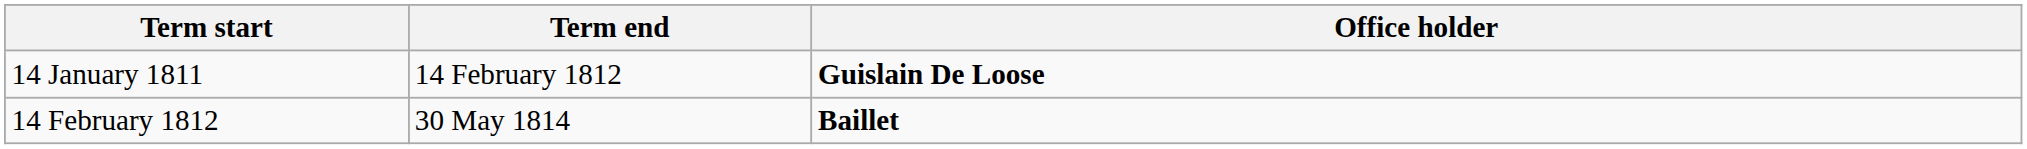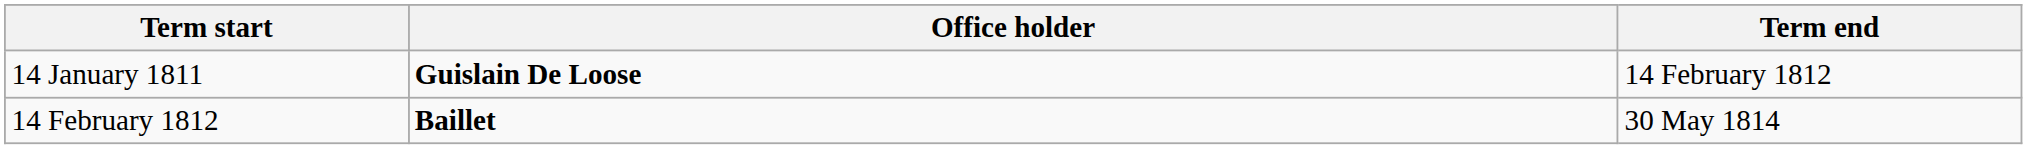columns swapped: Term end <-> Office holder
